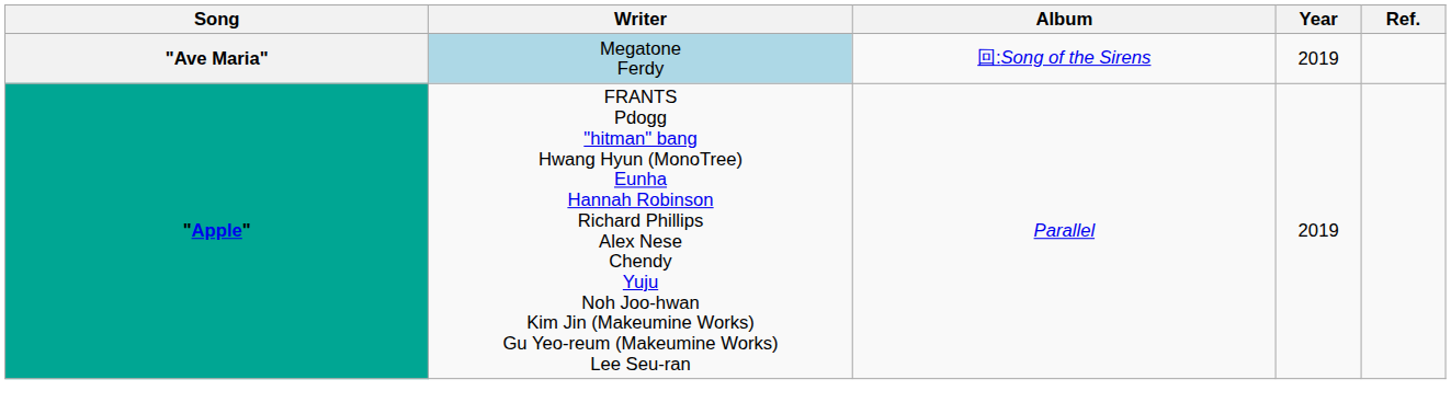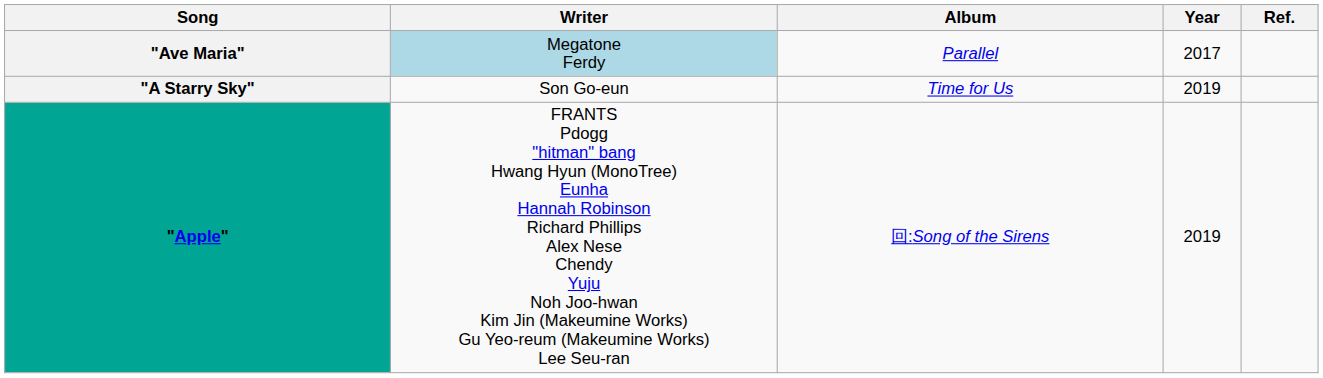"Ave Maria" | Album: 回:Song of the Sirens -> Parallel
"Ave Maria" | Year: 2019 -> 2017
+ row: "A Starry Sky" | Son Go-eun | Time for Us | 2019
"Apple" | Album: Parallel -> 回:Song of the Sirens
